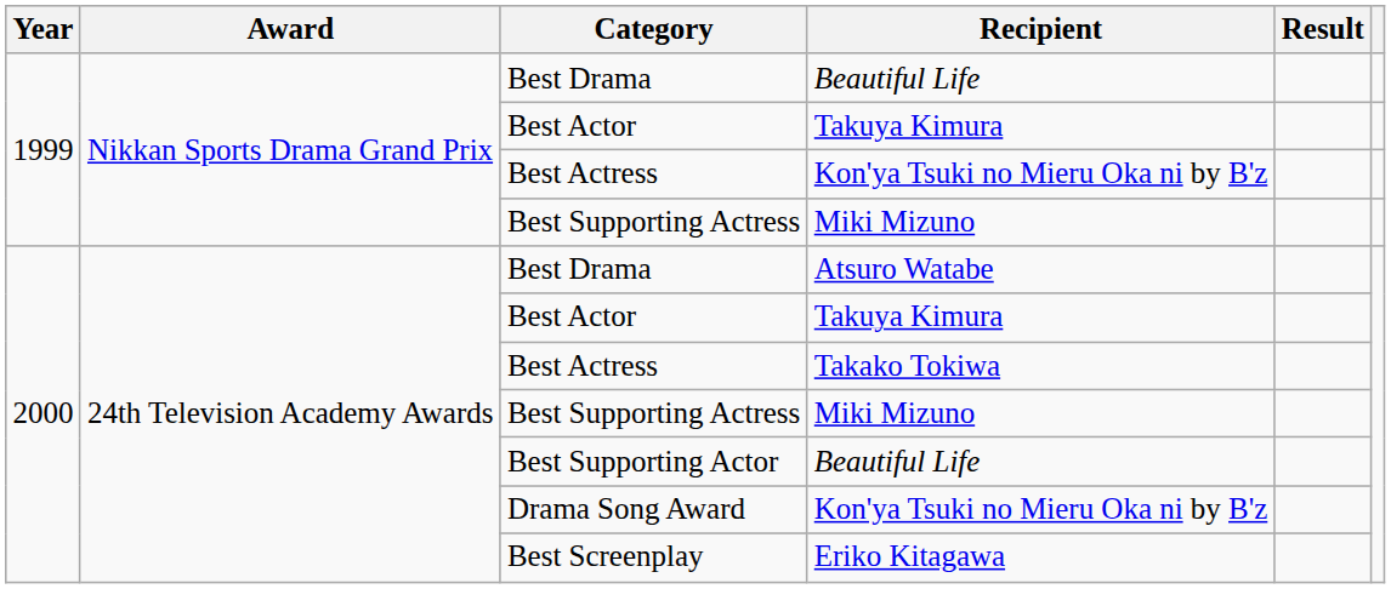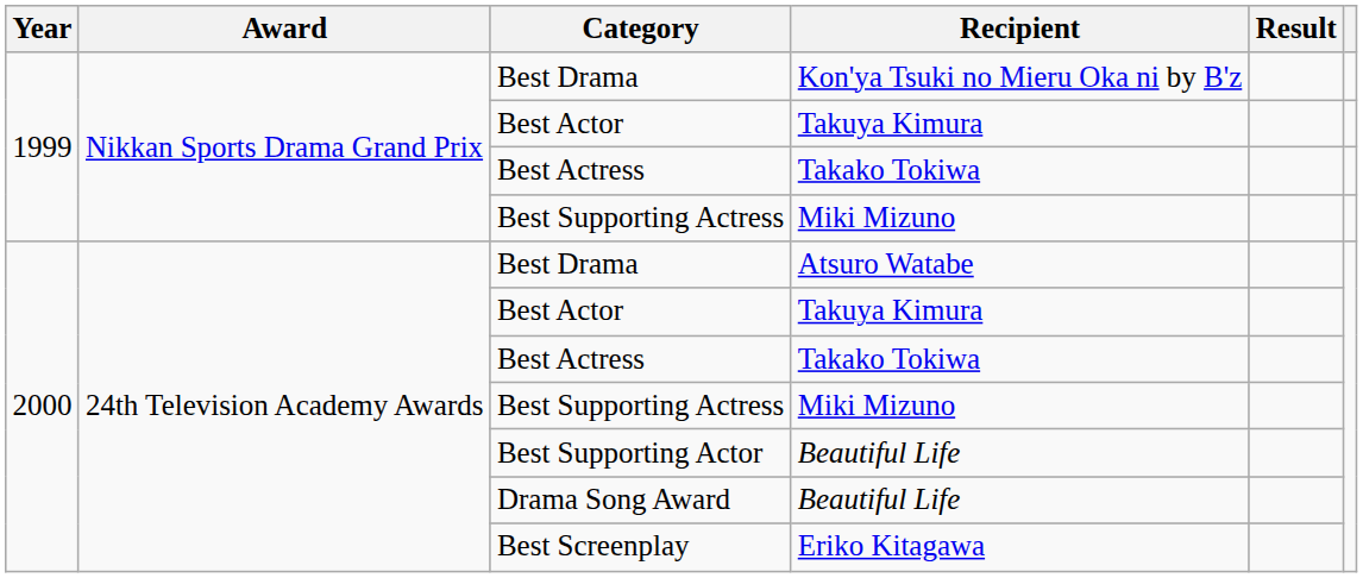1999 / Best Drama | Recipient: Beautiful Life -> Kon'ya Tsuki no Mieru Oka ni by B'z
1999 / Best Actress | Recipient: Kon'ya Tsuki no Mieru Oka ni by B'z -> Takako Tokiwa
Drama Song Award | Recipient: Kon'ya Tsuki no Mieru Oka ni by B'z -> Beautiful Life
